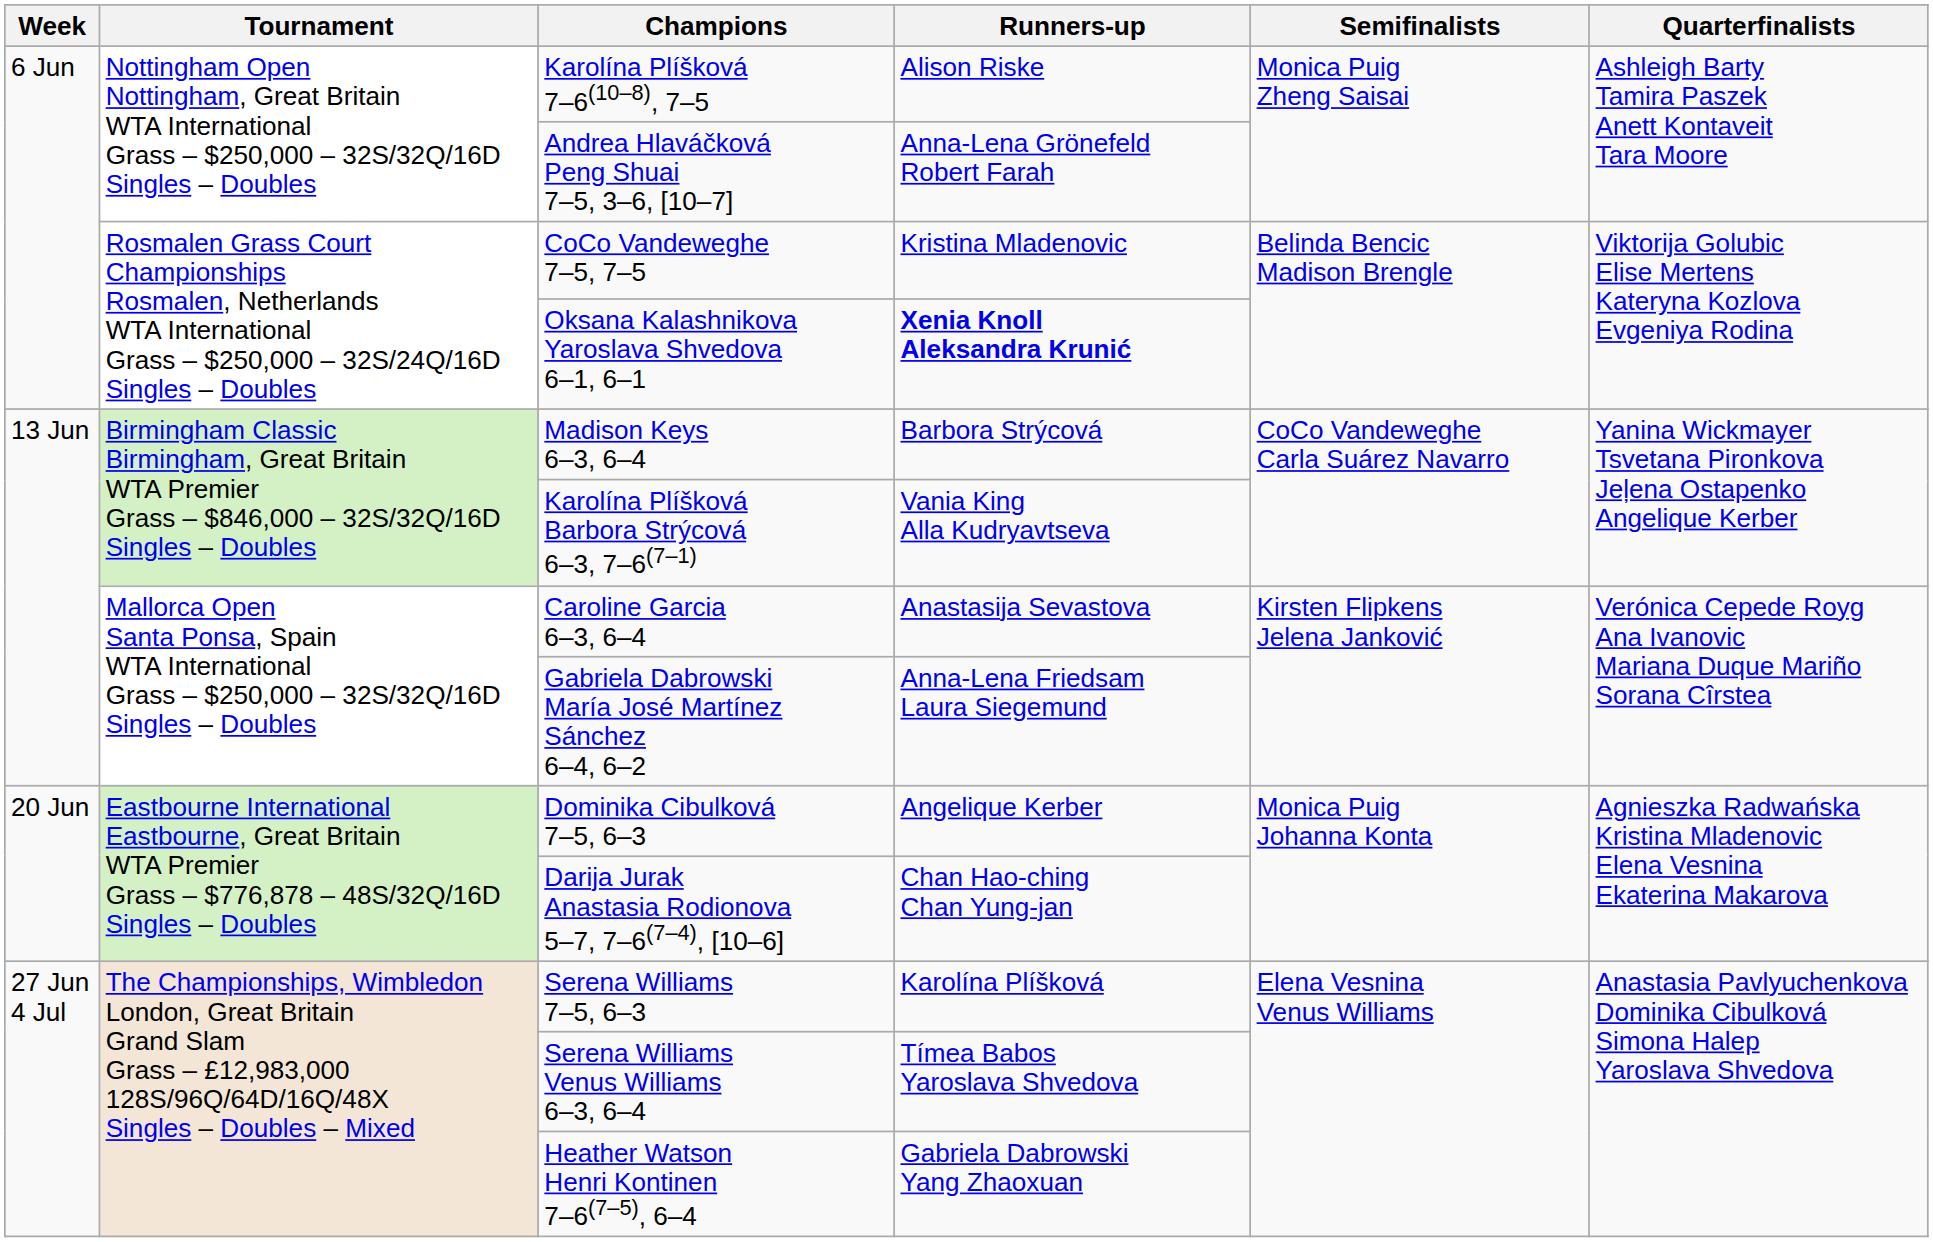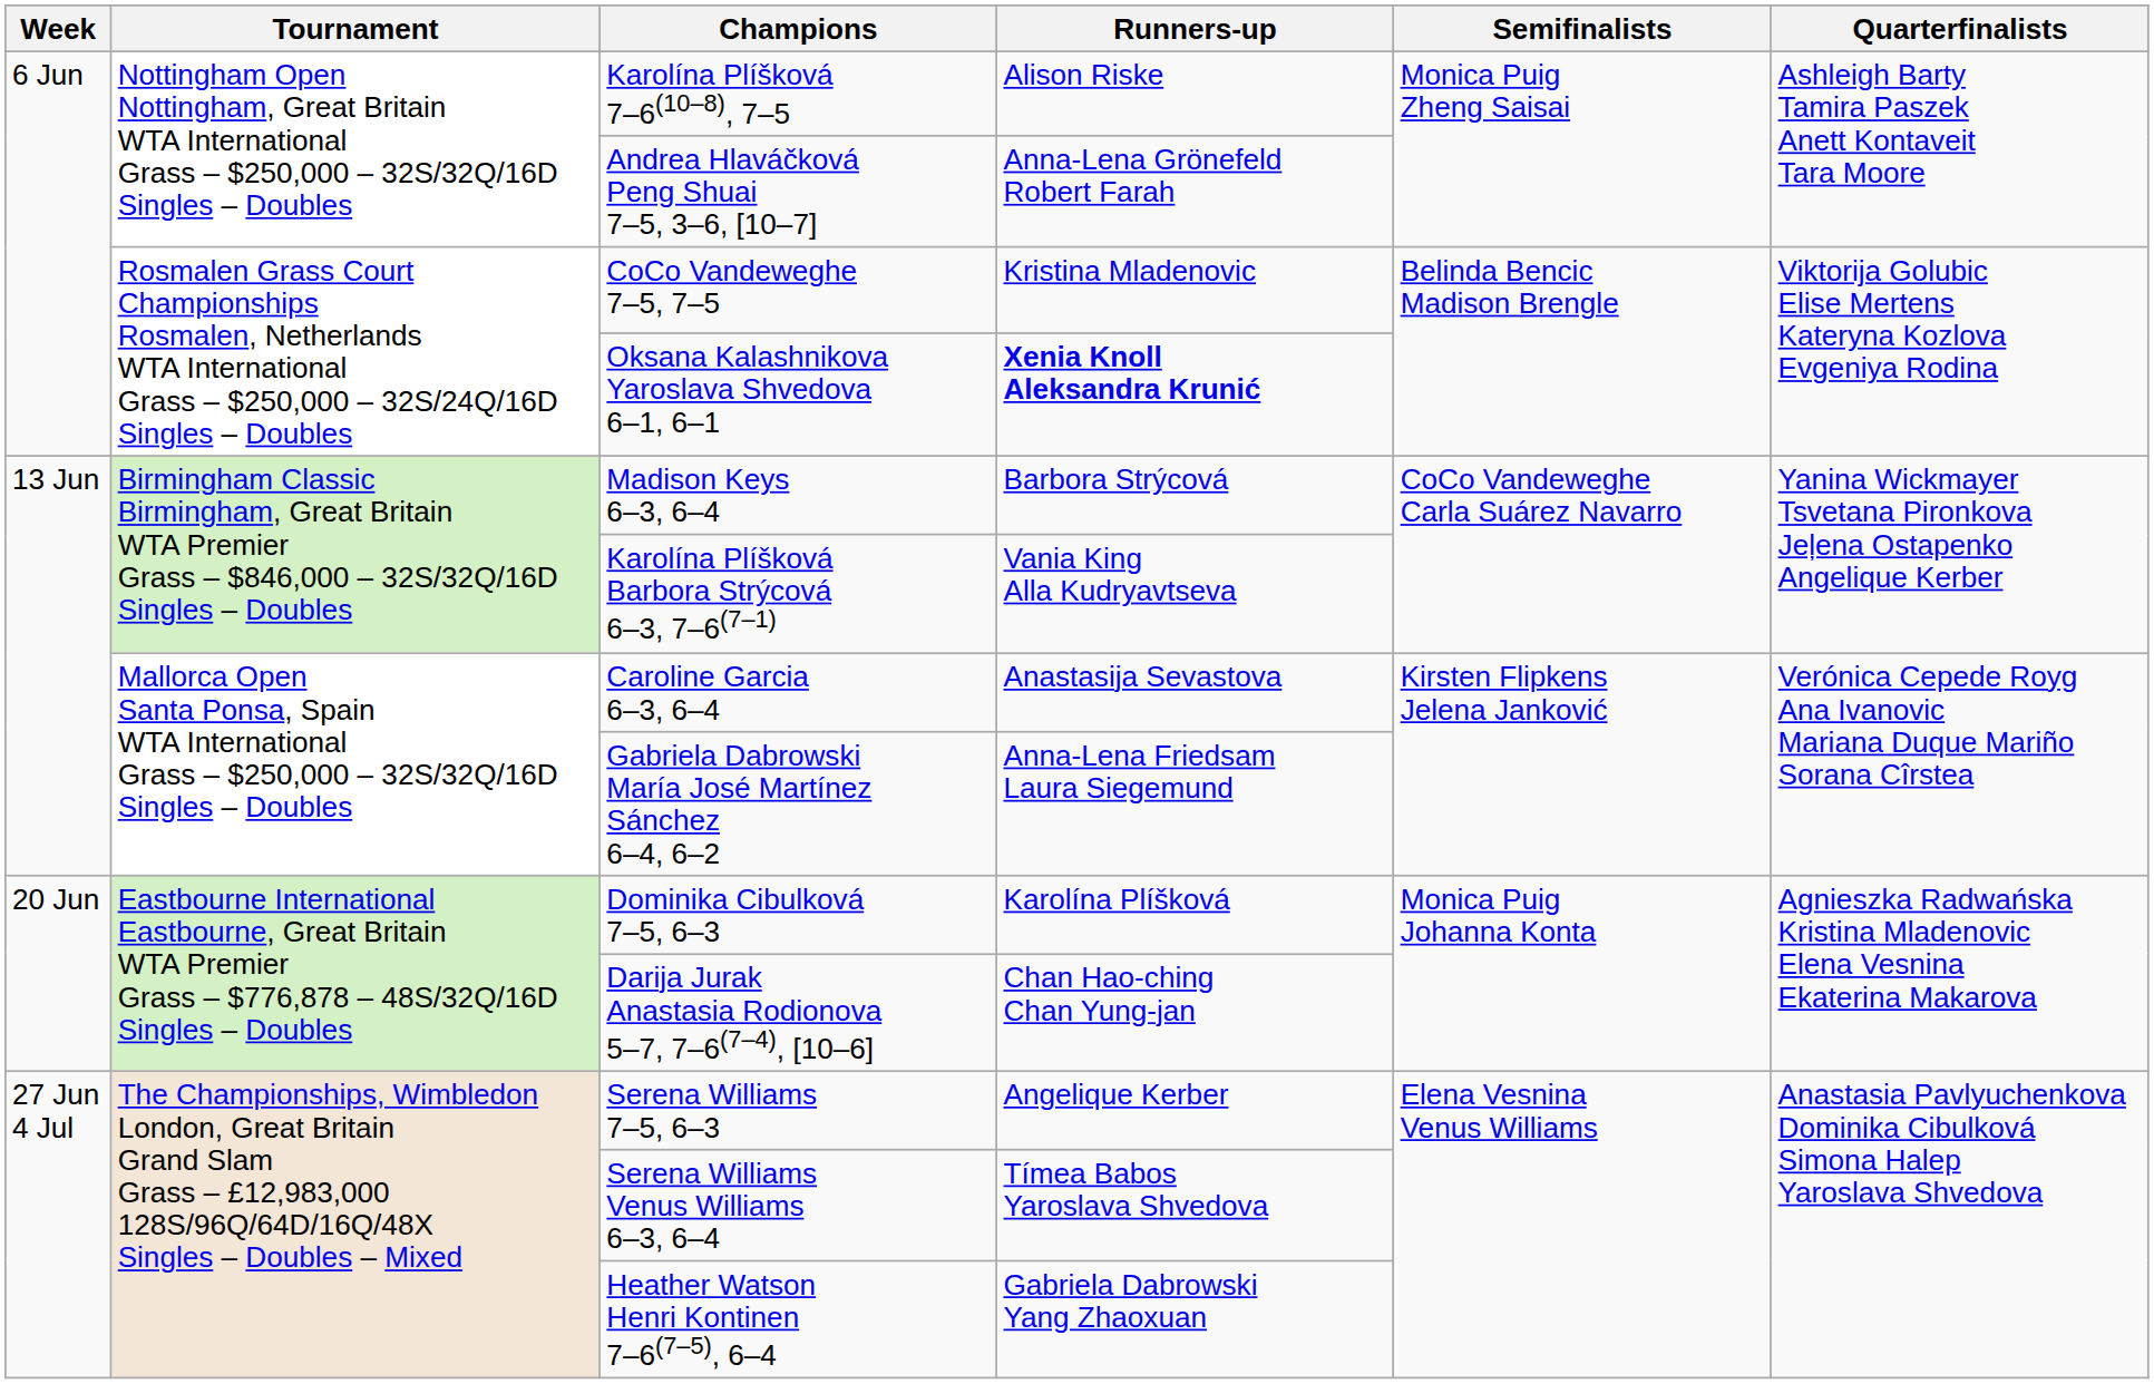Dominika Cibulková 7–5, 6–3 | Runners-up: Angelique Kerber -> Karolína Plíšková
Serena Williams 7–5, 6–3 | Runners-up: Karolína Plíšková -> Angelique Kerber
